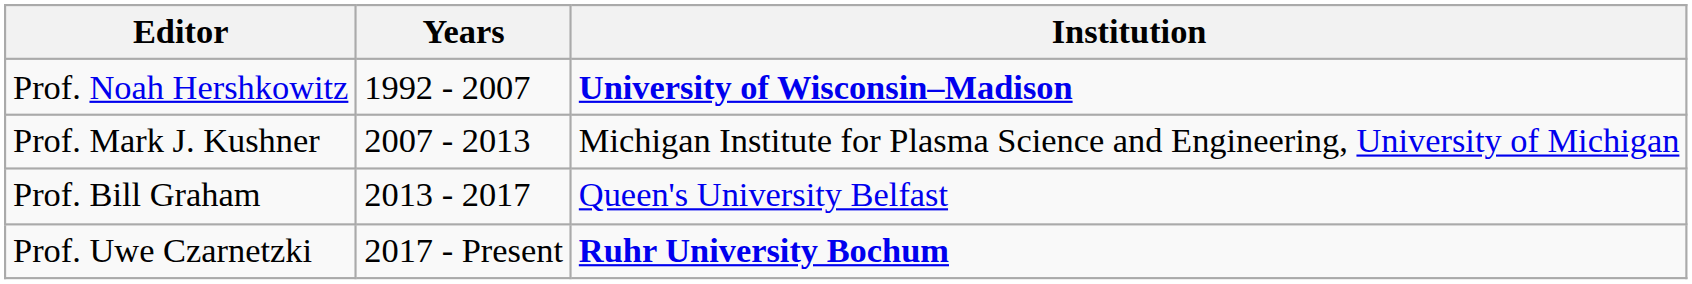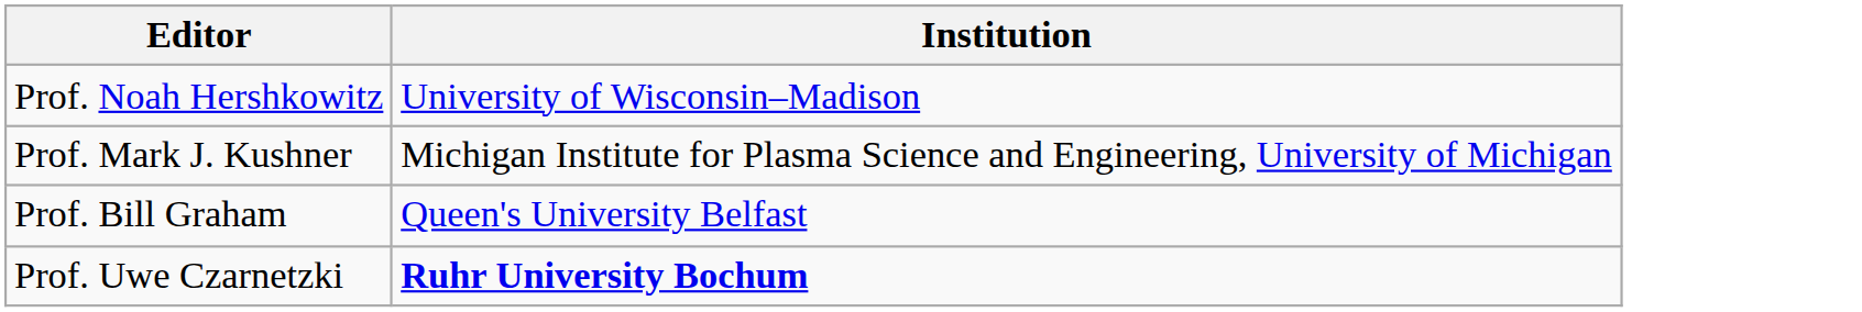- column: Years | 1992 - 2007 | 2007 - 2013 | 2013 - 2017 | 2017 - Present
Prof. Noah Hershkowitz | Institution: bold -> normal
